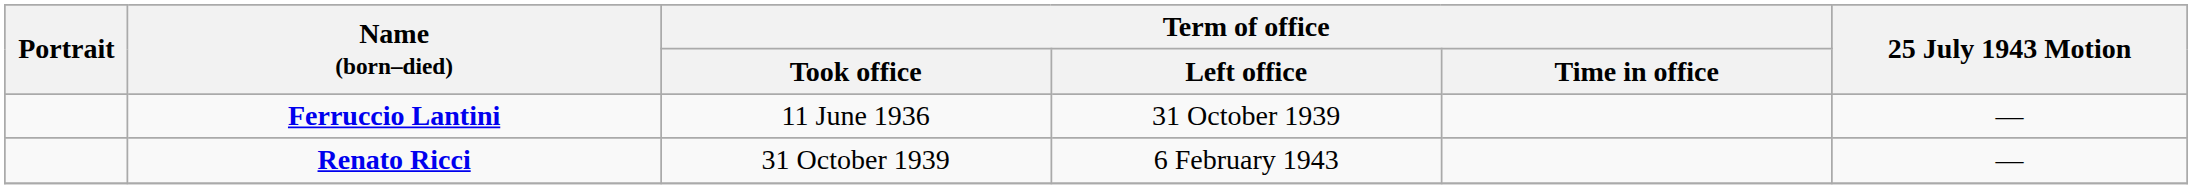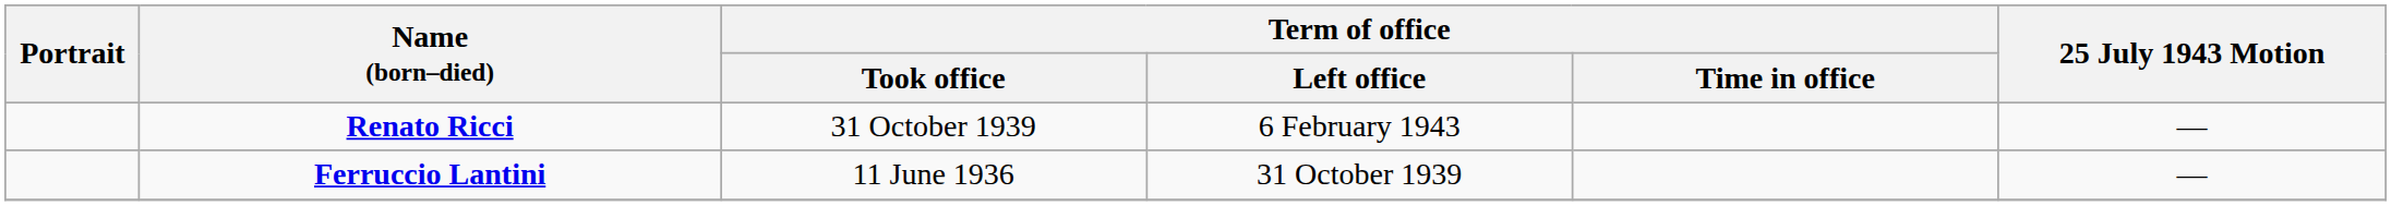rows swapped: Ferruccio Lantini <-> Renato Ricci
